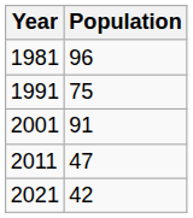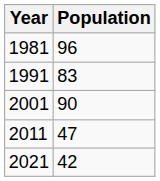1991 | Population: 75 -> 83
2001 | Population: 91 -> 90
